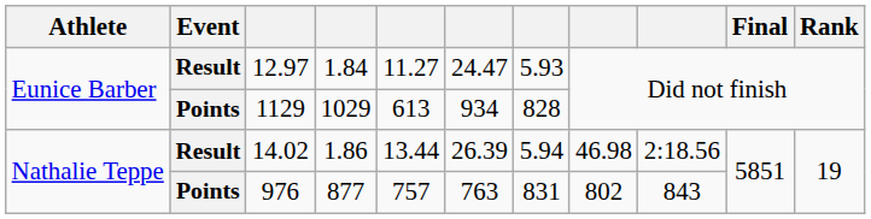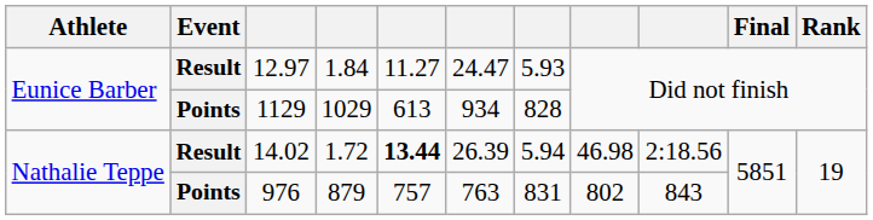14.02 | column 4: 1.86 -> 1.72
14.02 | column 5: normal -> bold
976 | column 4: 877 -> 879
